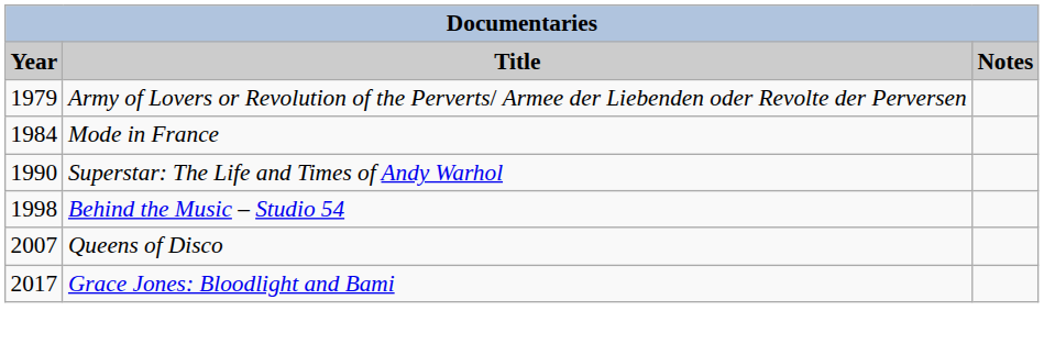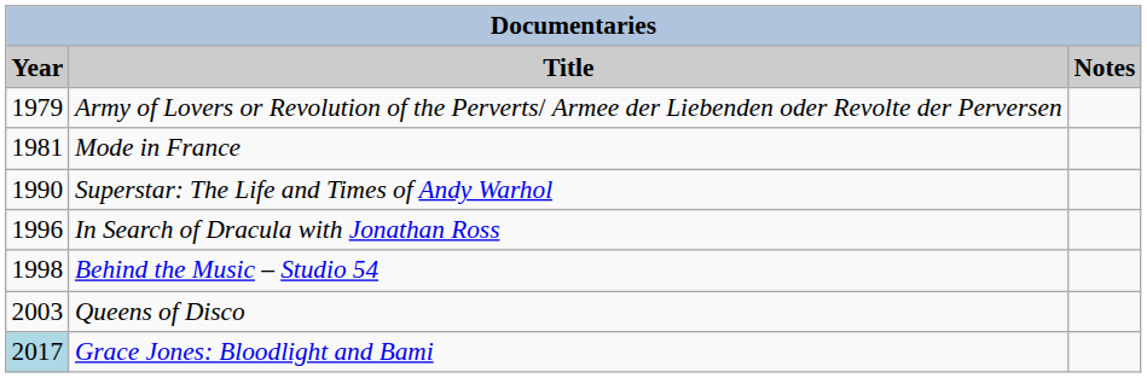Mode in France | Year: 1984 -> 1981
+ row: 1996 | In Search of Dracula with Jonathan Ross
Queens of Disco | Year: 2007 -> 2003
Grace Jones: Bloodlight and Bami | Year: no background -> lightblue background
